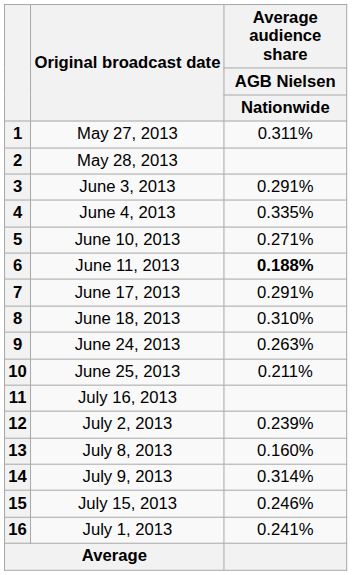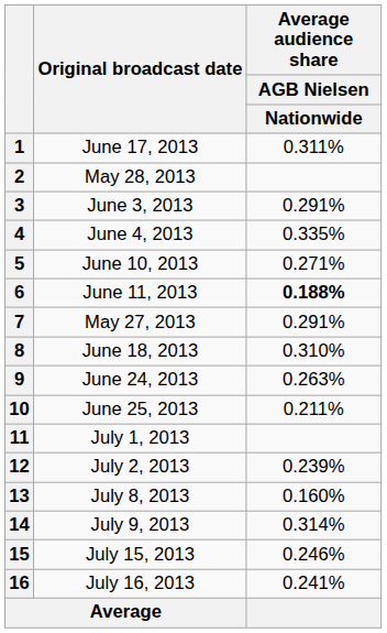1 | Original broadcast date: May 27, 2013 -> June 17, 2013
7 | Original broadcast date: June 17, 2013 -> May 27, 2013
11 | Original broadcast date: July 16, 2013 -> July 1, 2013
16 | Original broadcast date: July 1, 2013 -> July 16, 2013
